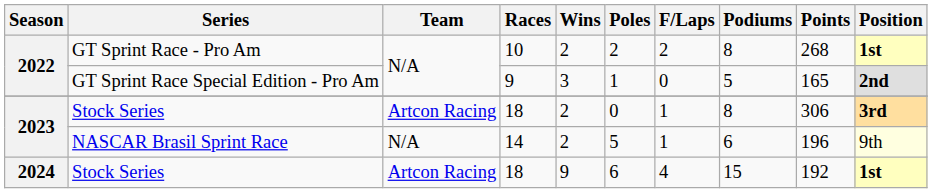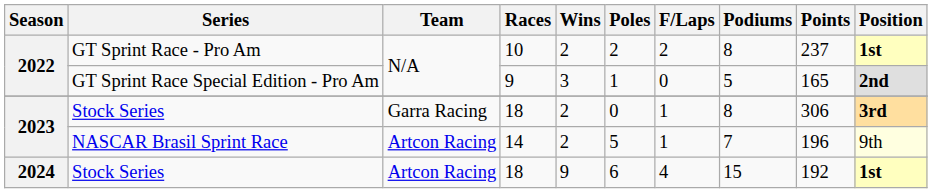GT Sprint Race - Pro Am | Points: 268 -> 237
2023 / Stock Series | Team: Artcon Racing -> Garra Racing
NASCAR Brasil Sprint Race | Team: N/A -> Artcon Racing
NASCAR Brasil Sprint Race | Podiums: 6 -> 7
